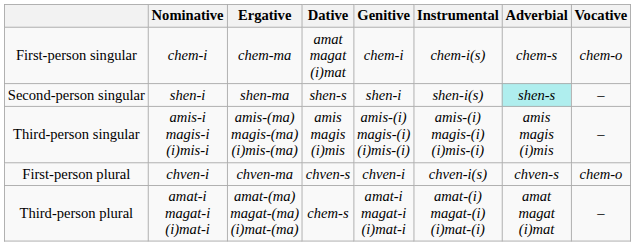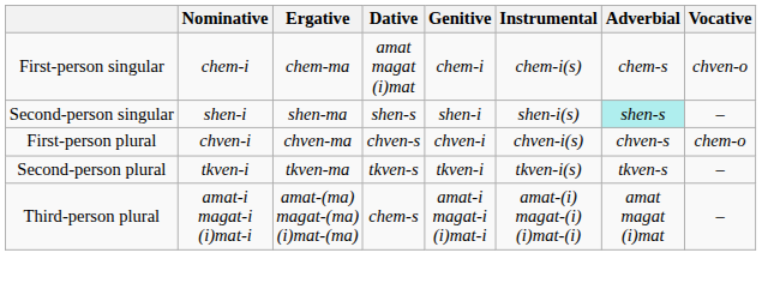First-person singular | Vocative: chem-o -> chven-o
- row: Third-person singular | amis-i magis-i (i)mis-i | amis-(ma) magis-(ma) (i)mis-(ma) | amis magis (i)mis | amis-(i) magis-(i) (i)mis-(i) | amis-(i) magis-(i) (i)mis-(i) | amis magis (i)mis | –
+ row: Second-person plural | tkven-i | tkven-ma | tkven-s | tkven-i | tkven-i(s) | tkven-s | –
